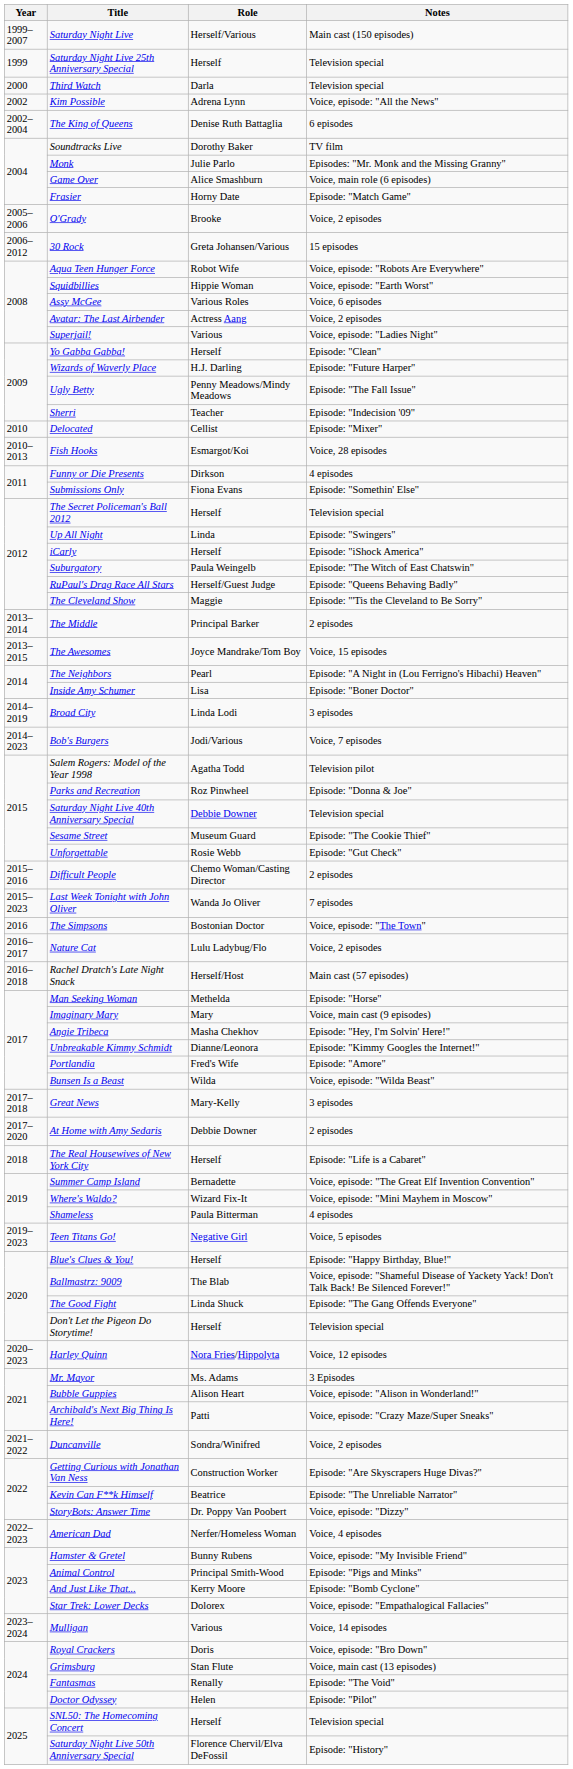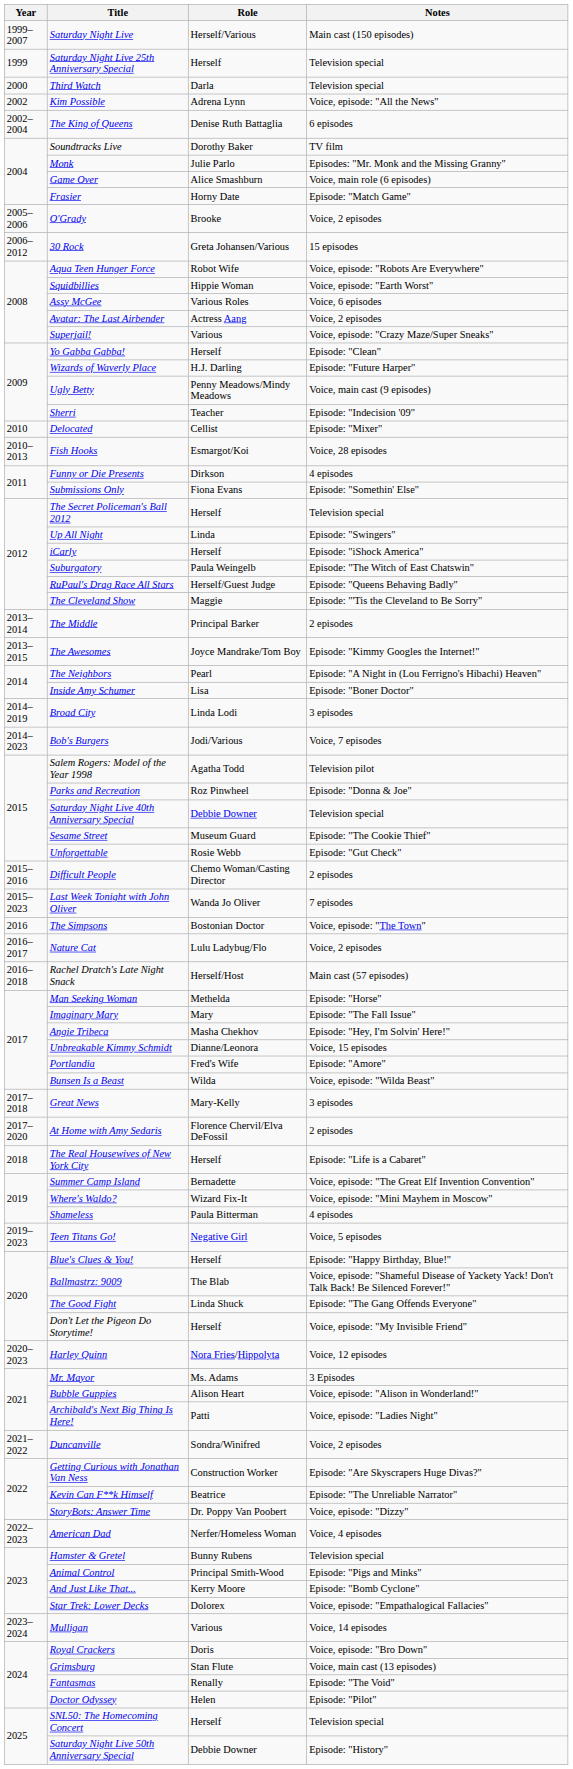Superjail! | Notes: Voice, episode: "Ladies Night" -> Voice, episode: "Crazy Maze/Super Sneaks"
Ugly Betty | Notes: Episode: "The Fall Issue" -> Voice, main cast (9 episodes)
The Awesomes | Notes: Voice, 15 episodes -> Episode: "Kimmy Googles the Internet!"
Imaginary Mary | Notes: Voice, main cast (9 episodes) -> Episode: "The Fall Issue"
Unbreakable Kimmy Schmidt | Notes: Episode: "Kimmy Googles the Internet!" -> Voice, 15 episodes
At Home with Amy Sedaris | Role: Debbie Downer -> Florence Chervil/Elva DeFossil
Don't Let the Pigeon Do Storytime! | Notes: Television special -> Voice, episode: "My Invisible Friend"
Archibald's Next Big Thing Is Here! | Notes: Voice, episode: "Crazy Maze/Super Sneaks" -> Voice, episode: "Ladies Night"
Hamster & Gretel | Notes: Voice, episode: "My Invisible Friend" -> Television special
Saturday Night Live 50th Anniversary Special | Role: Florence Chervil/Elva DeFossil -> Debbie Downer
